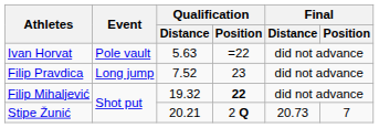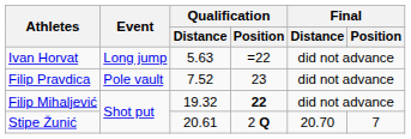Ivan Horvat | Event: Pole vault -> Long jump
Filip Pravdica | Event: Long jump -> Pole vault
Stipe Žunić | Qualification / Distance: 20.21 -> 20.61
Stipe Žunić | Final / Distance: 20.73 -> 20.70
